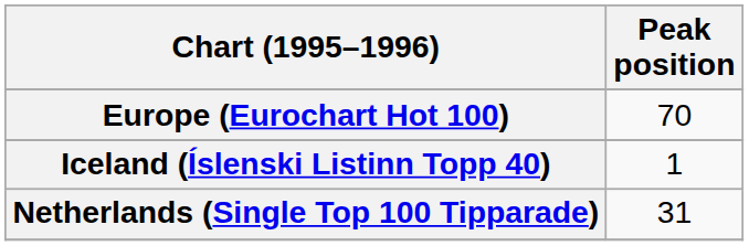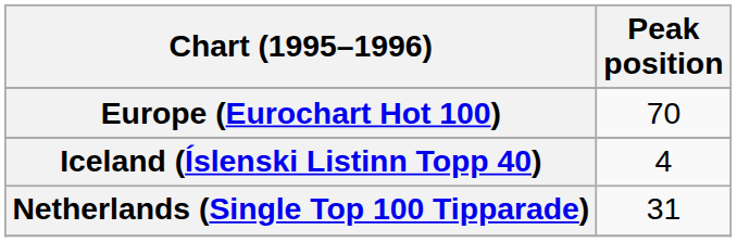Iceland (Íslenski Listinn Topp 40) | Peak position: 1 -> 4
